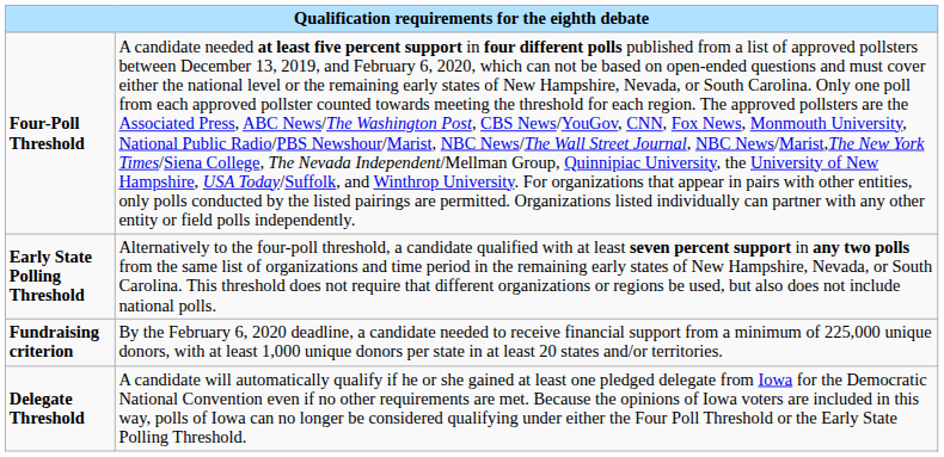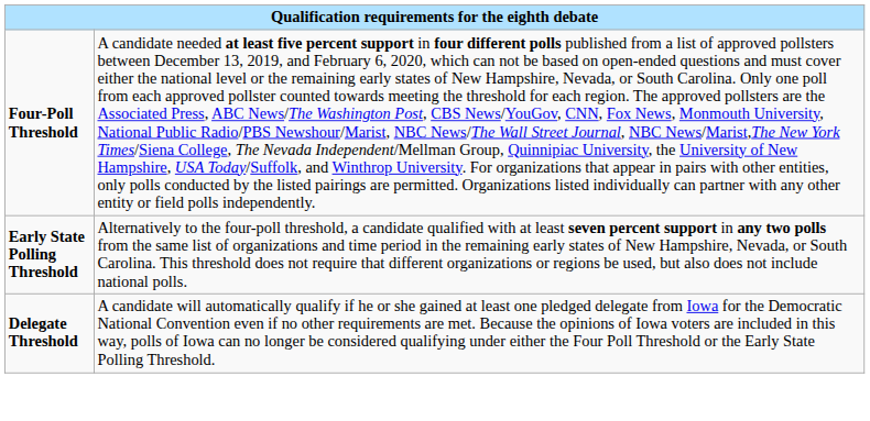- row: Fundraising criterion | By the February 6, 2020 deadline, a candidate needed to receive financial support from a minimum of 225,000 unique donors, with at least 1,000 unique donors per state in at least 20 states and/or territories.
